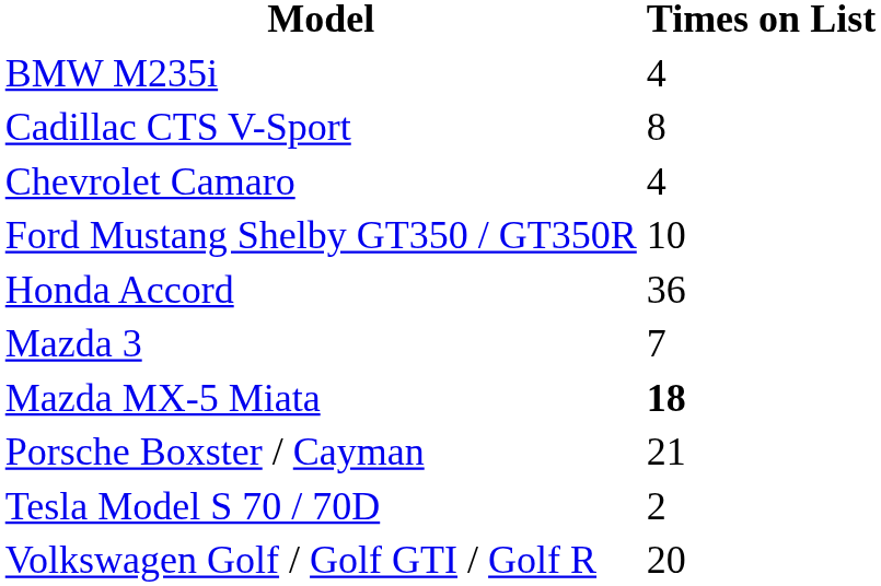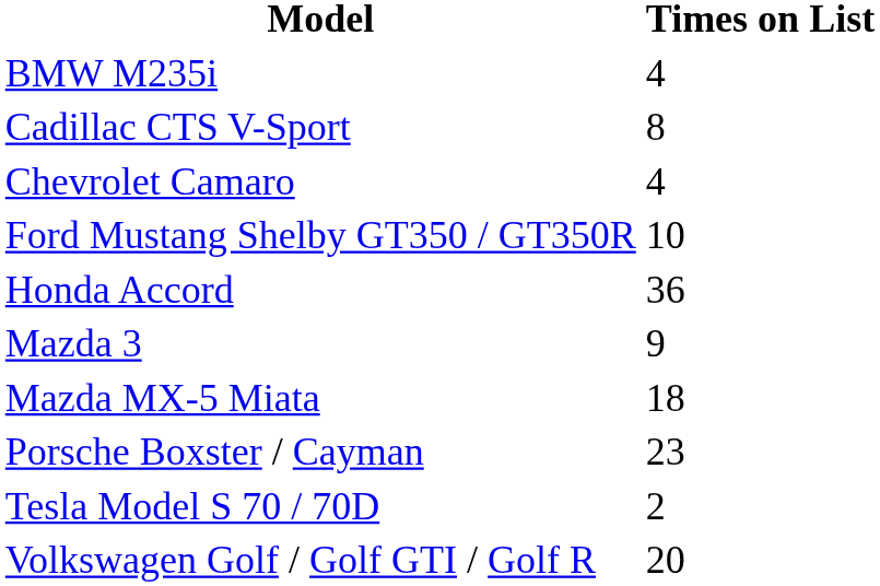Mazda 3 | Times on List: 7 -> 9
Mazda MX-5 Miata | Times on List: bold -> normal
Porsche Boxster / Cayman | Times on List: 21 -> 23
